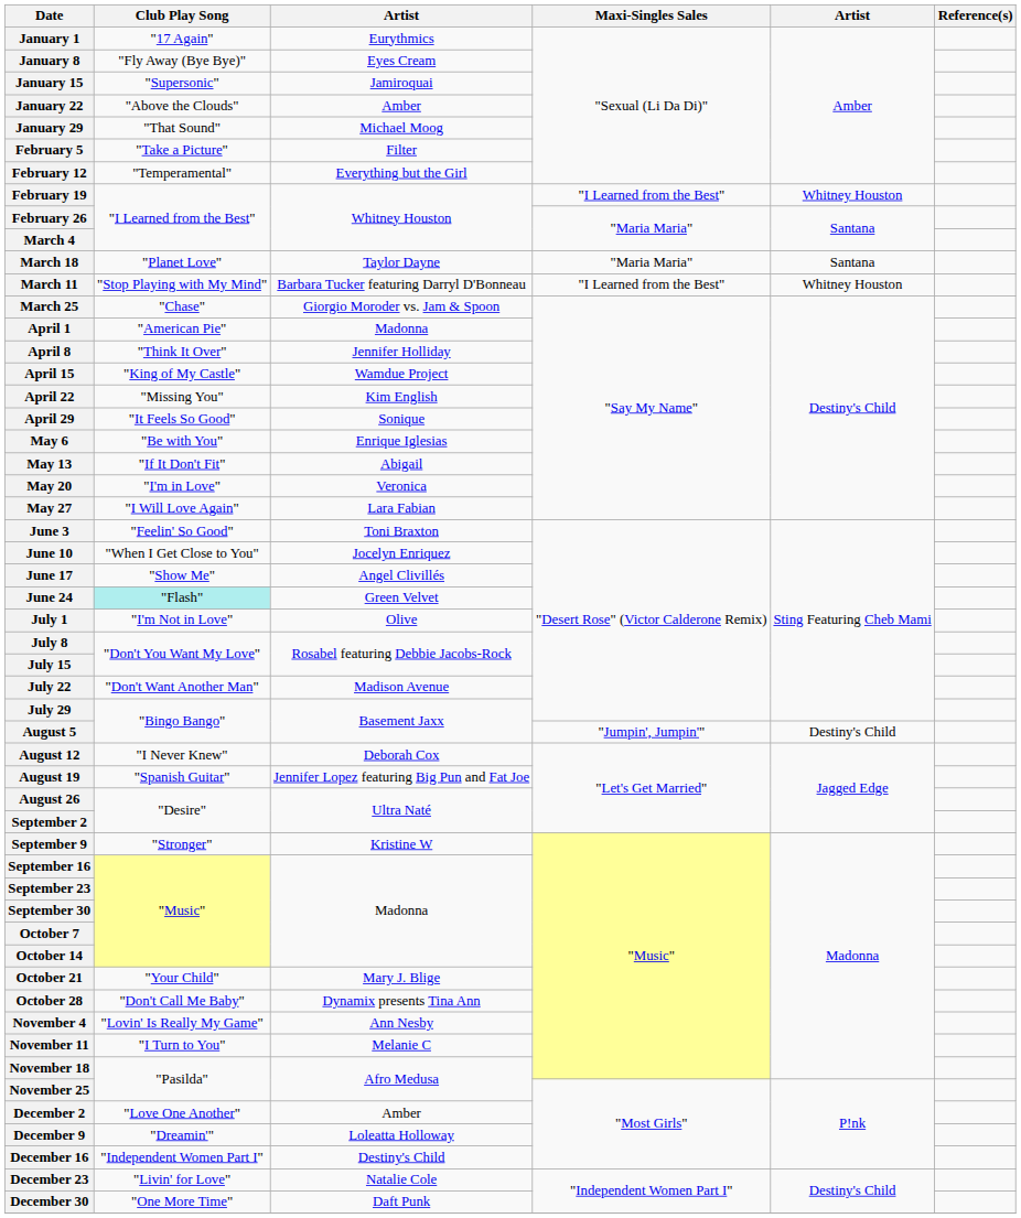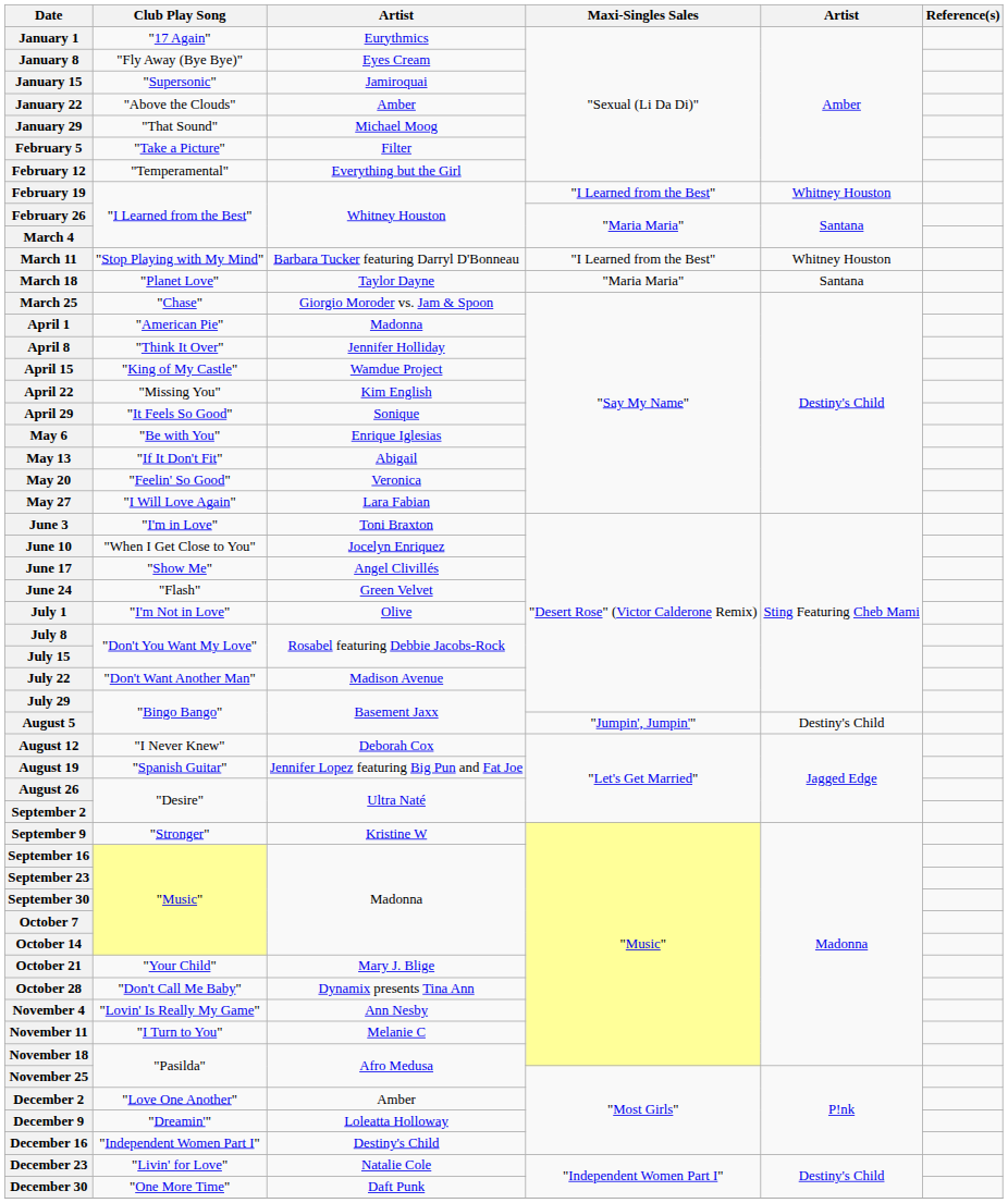rows swapped: March 11 <-> March 18
May 20 | Club Play Song: "I'm in Love" -> "Feelin' So Good"
June 3 | Club Play Song: "Feelin' So Good" -> "I'm in Love"
June 24 | Club Play Song: paleturquoise background -> no background
